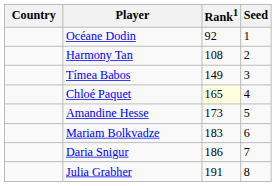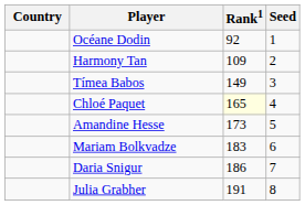Harmony Tan | Rank1: 108 -> 109
